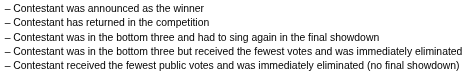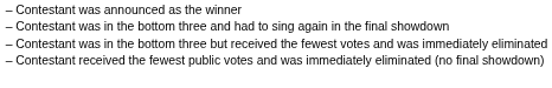- row: – | Contestant has returned in the competition
